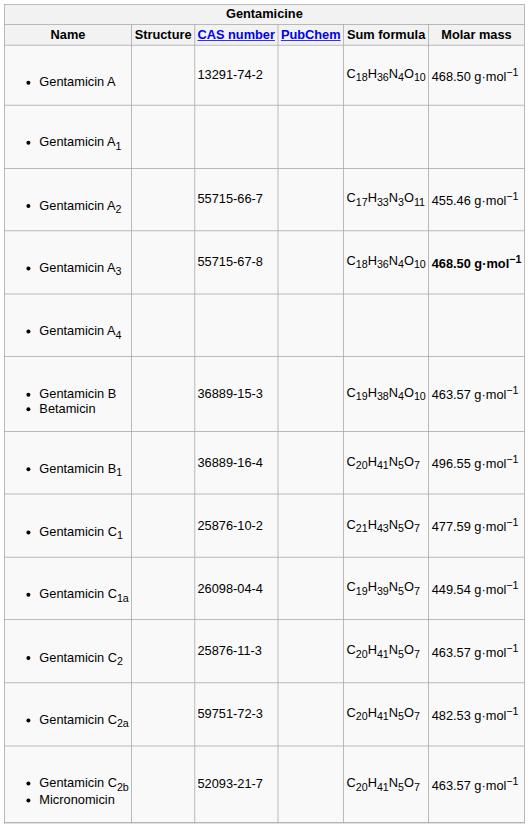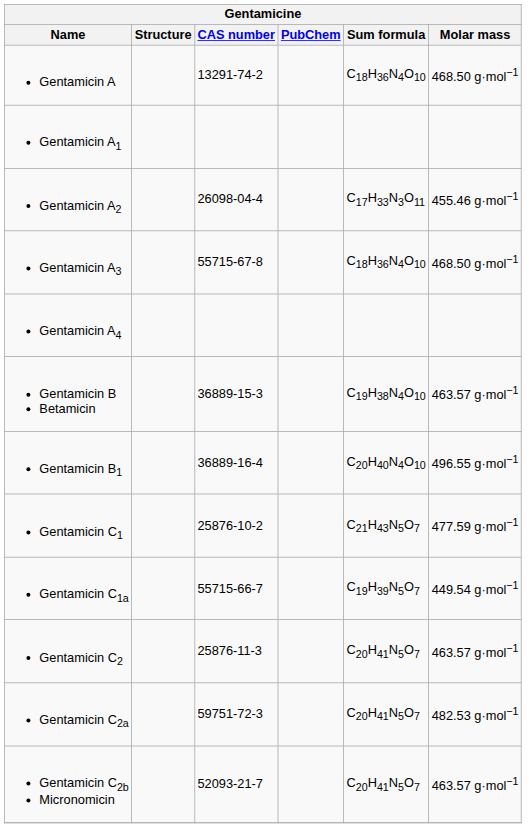Gentamicin A2 | CAS number: 55715-66-7 -> 26098-04-4
Gentamicin A3 | Molar mass: bold -> normal
Gentamicin B1 | Sum formula: C20H41N5O7 -> C20H40N4O10
Gentamicin C1a | CAS number: 26098-04-4 -> 55715-66-7
